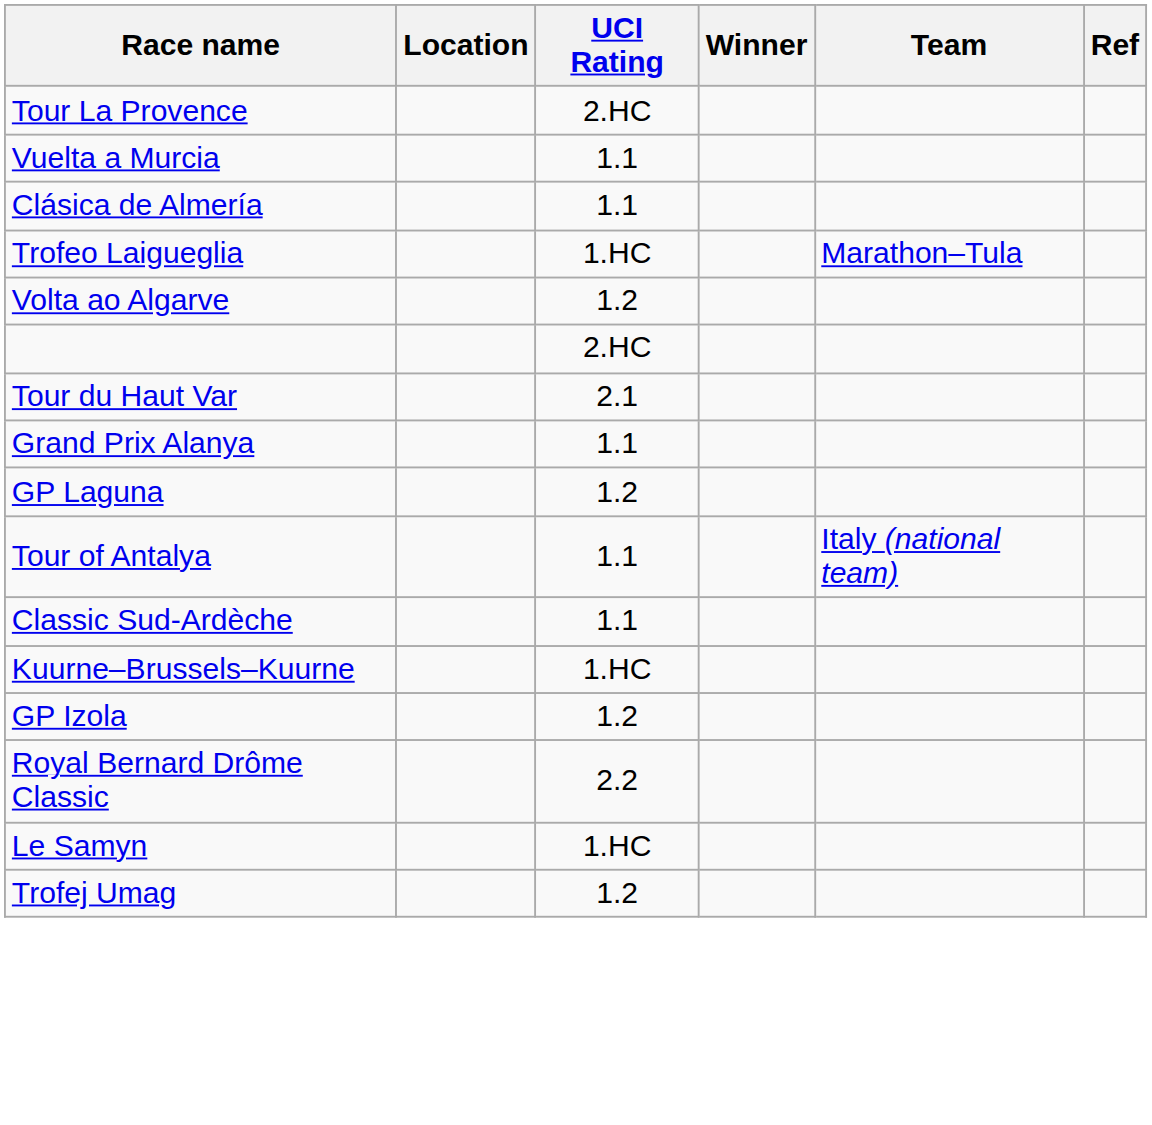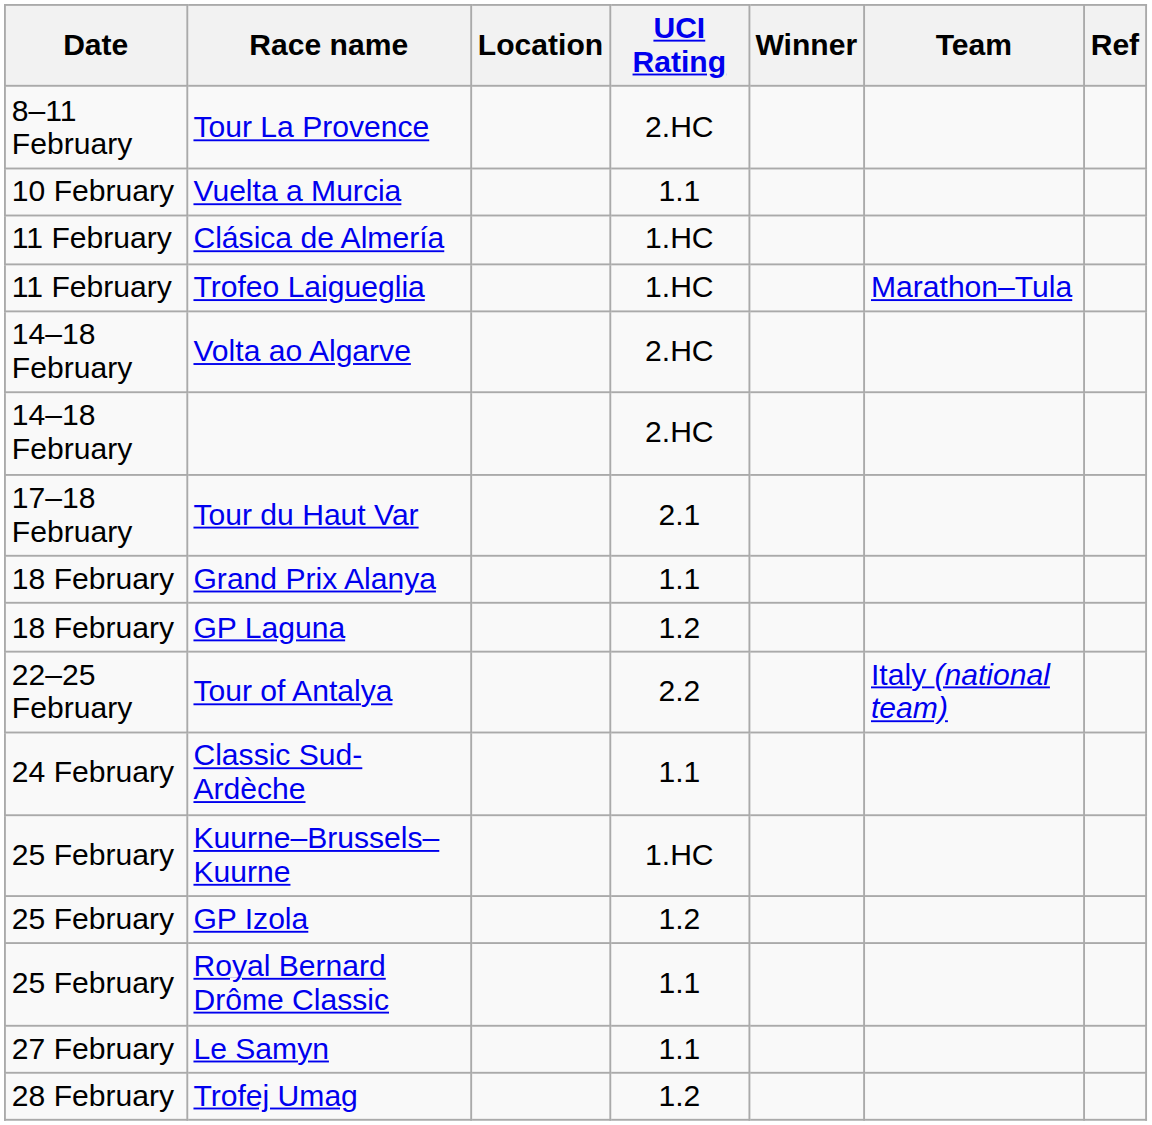+ column: Date | 8–11 February | 10 February | 11 February | 11 February | 14–18 February | 14–18 February | 17–18 February | 18 February | 18 February | 22–25 February | 24 February | 25 February | 25 February | 25 February | 27 February | 28 February
Clásica de Almería | UCI Rating: 1.1 -> 1.HC
Volta ao Algarve | UCI Rating: 1.2 -> 2.HC
Tour of Antalya | UCI Rating: 1.1 -> 2.2
Royal Bernard Drôme Classic | UCI Rating: 2.2 -> 1.1
Le Samyn | UCI Rating: 1.HC -> 1.1
